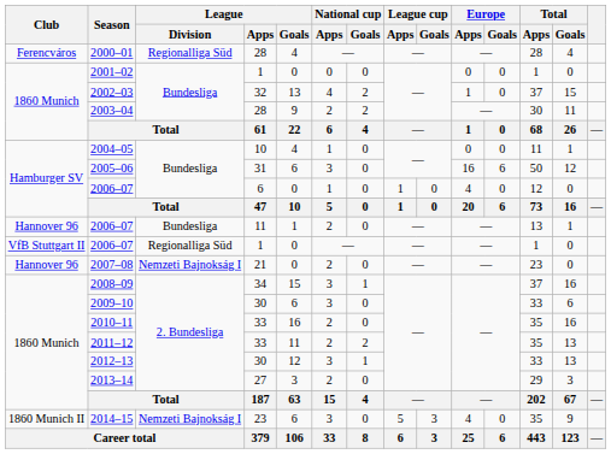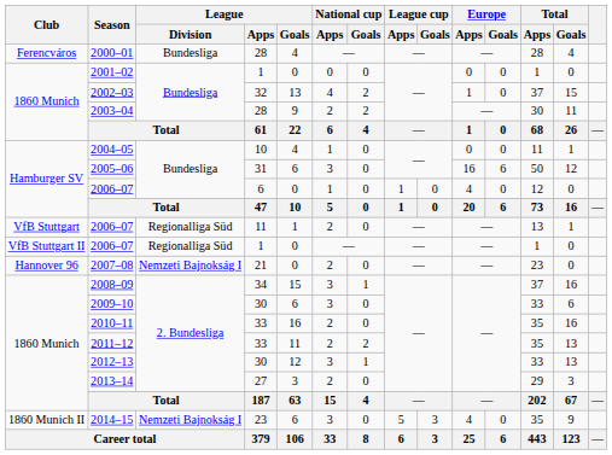2000–01 | League / Division: Regionalliga Süd -> Bundesliga
2006–07 / 11 | Club: Hannover 96 -> VfB Stuttgart
2006–07 / 11 | League / Division: Bundesliga -> Regionalliga Süd
